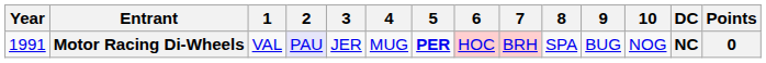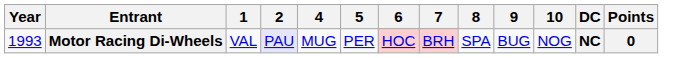- column: 3 | JER
Motor Racing Di-Wheels | Year: 1991 -> 1993
Motor Racing Di-Wheels | 5: bold -> normal
